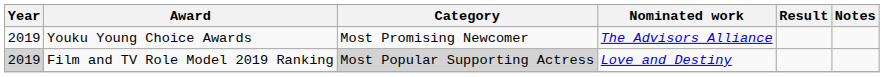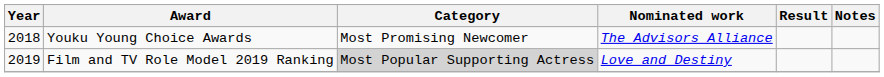Youku Young Choice Awards | Year: 2019 -> 2018
Film and TV Role Model 2019 Ranking | Year: lightgrey background -> no background
